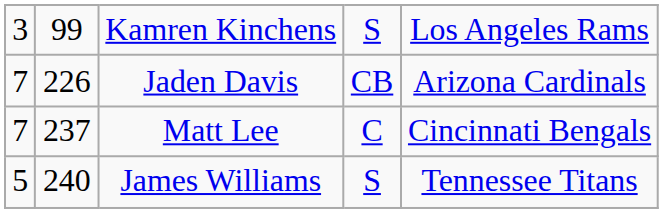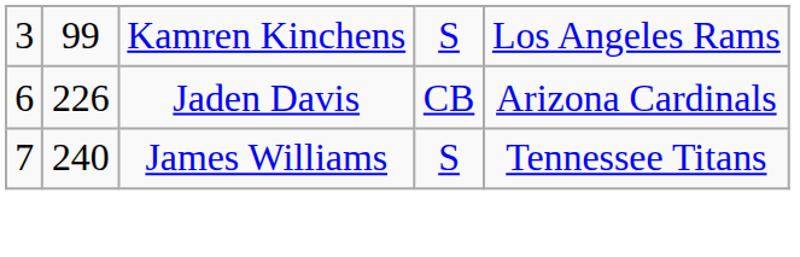Jaden Davis | column 1: 7 -> 6
- row: 7 | 237 | Matt Lee | C | Cincinnati Bengals
James Williams | column 1: 5 -> 7
